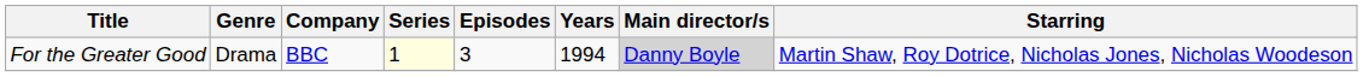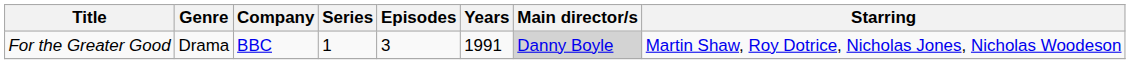For the Greater Good | Series: lightyellow background -> no background
For the Greater Good | Years: 1994 -> 1991
